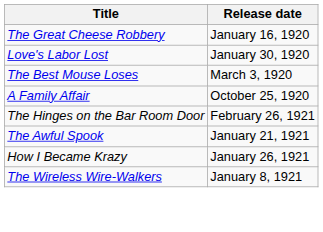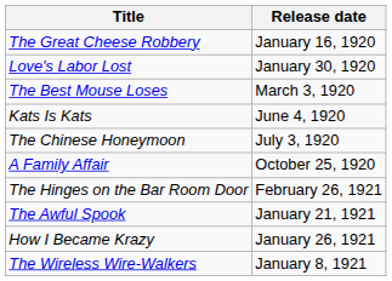+ row: Kats Is Kats | June 4, 1920
+ row: The Chinese Honeymoon | July 3, 1920
